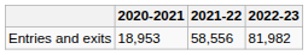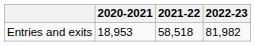Entries and exits | 2021-22: 58,556 -> 58,518
